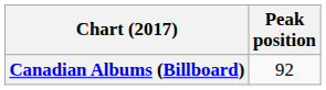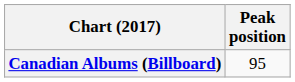Canadian Albums (Billboard) | Peak position: 92 -> 95
